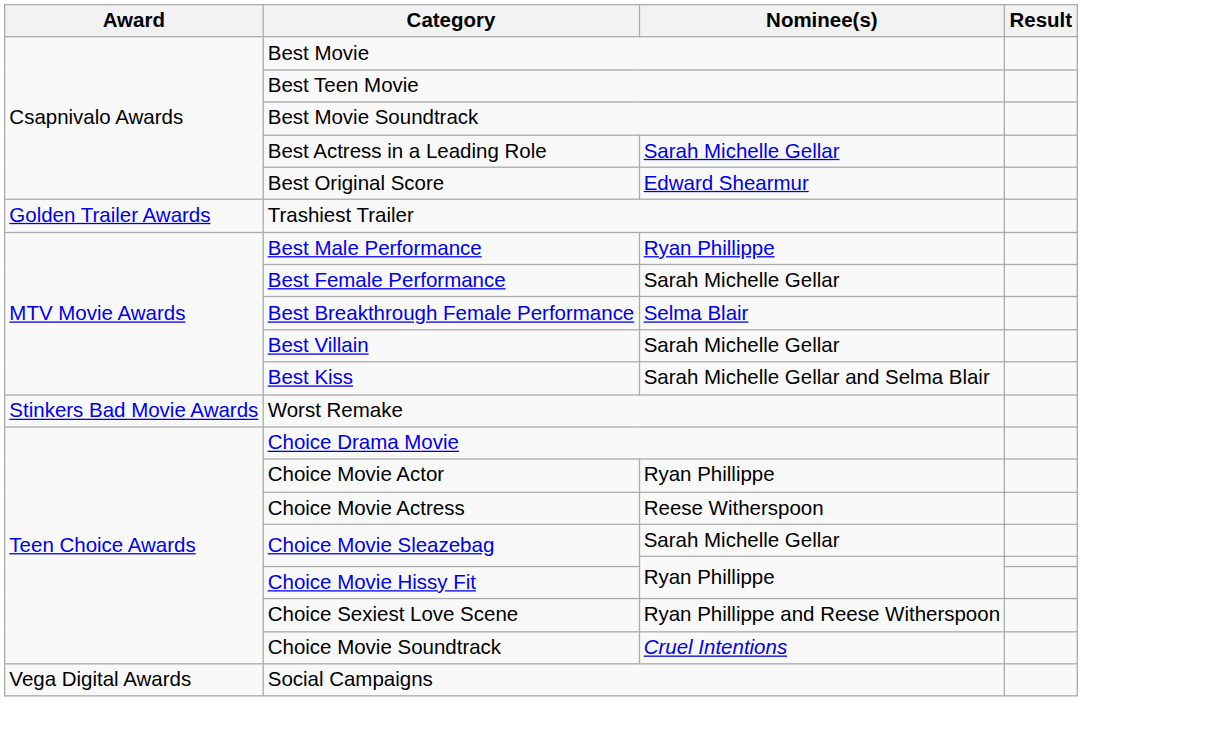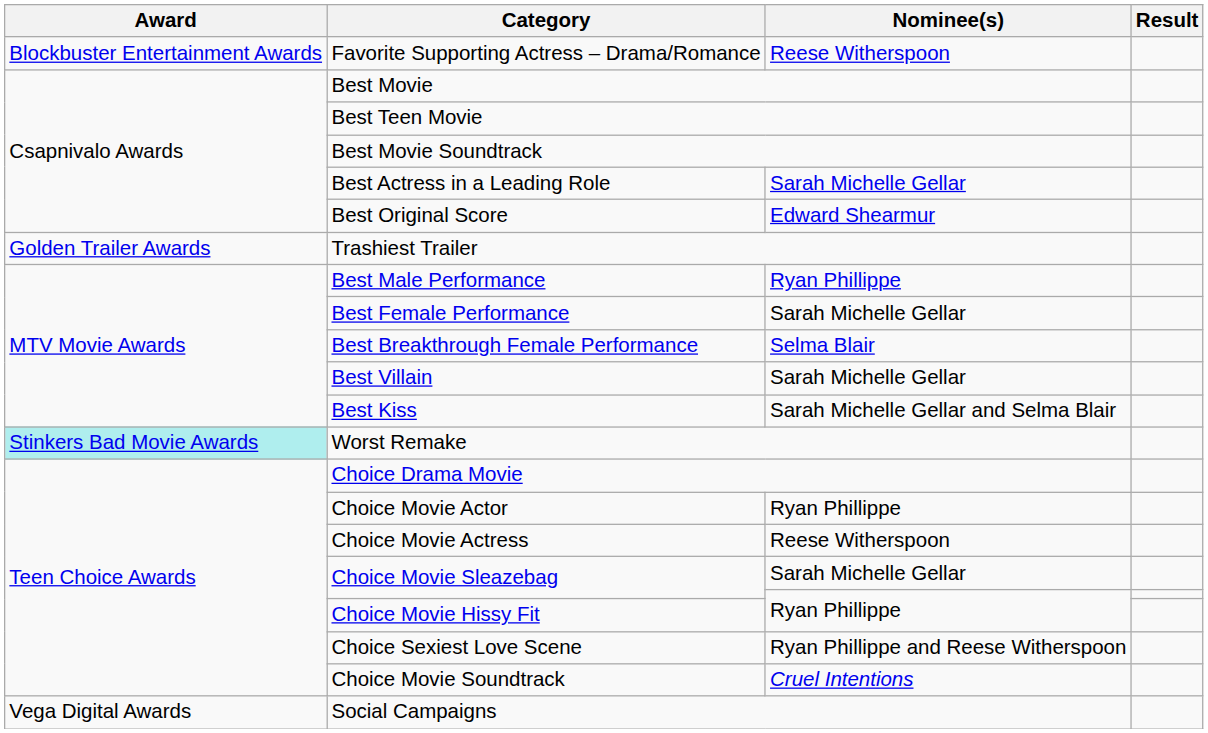+ row: Blockbuster Entertainment Awards | Favorite Supporting Actress – Drama/Romance | Reese Witherspoon
Worst Remake | Award: no background -> paleturquoise background
